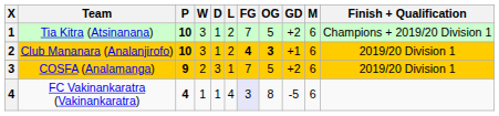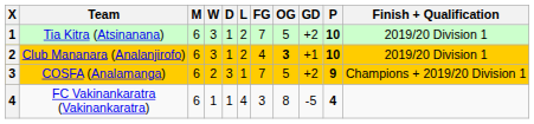columns swapped: M <-> P
Tia Kitra (Atsinanana) | Finish + Qualification: Champions + 2019/20 Division 1 -> 2019/20 Division 1
Club Mananara (Analanjirofo) | FG: bold -> normal
COSFA (Analamanga) | Finish + Qualification: 2019/20 Division 1 -> Champions + 2019/20 Division 1
FC Vakinankaratra (Vakinankaratra) | FG: lavender background -> no background
